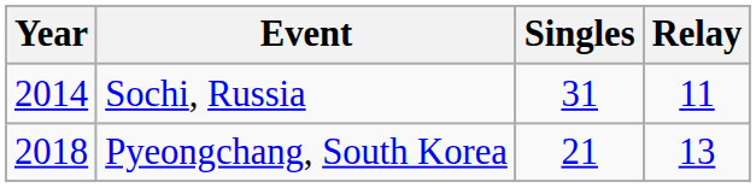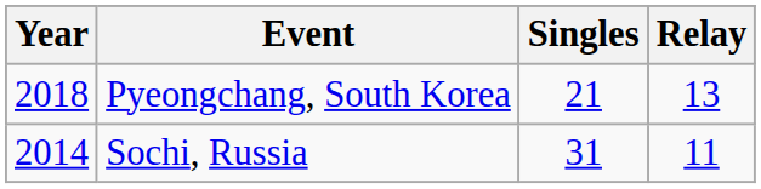rows swapped: Sochi, Russia <-> Pyeongchang, South Korea
